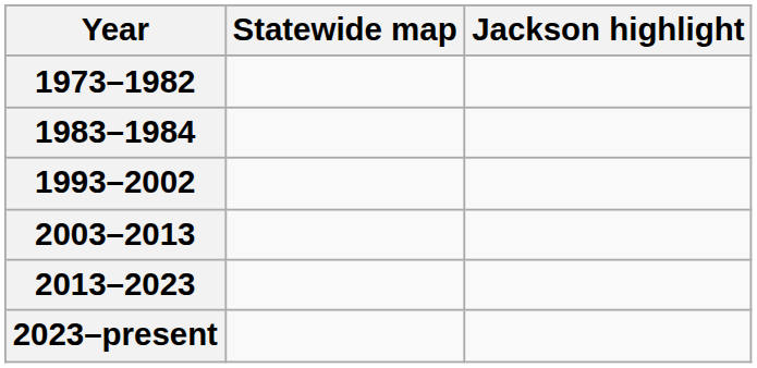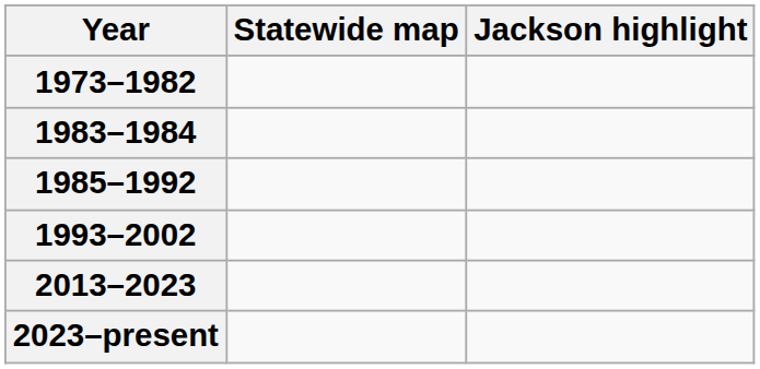+ row: 1985–1992
- row: 2003–2013
